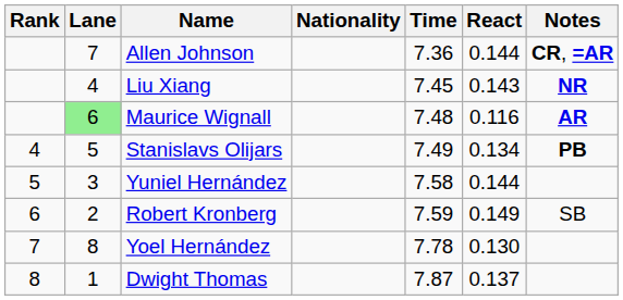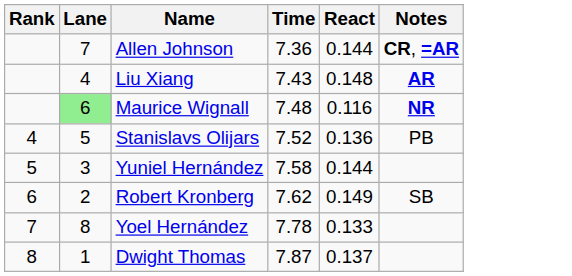- column: Nationality
Liu Xiang | Time: 7.45 -> 7.43
Liu Xiang | React: 0.143 -> 0.148
Liu Xiang | Notes: NR -> AR
Maurice Wignall | Notes: AR -> NR
Stanislavs Olijars | Time: 7.49 -> 7.52
Stanislavs Olijars | React: 0.134 -> 0.136
Stanislavs Olijars | Notes: bold -> normal
Robert Kronberg | Time: 7.59 -> 7.62
Yoel Hernández | React: 0.130 -> 0.133
